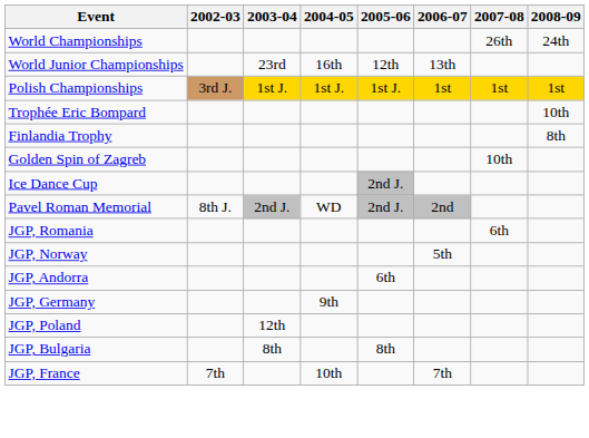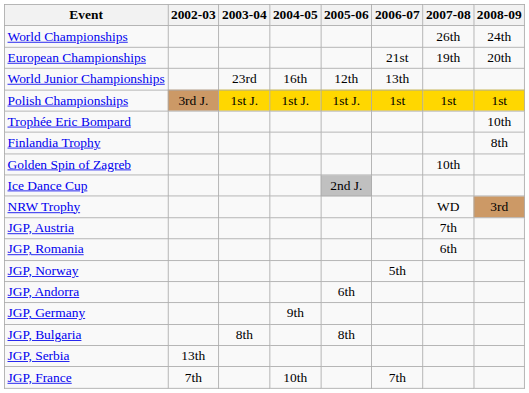+ row: European Championships | 21st | 19th | 20th
+ row: NRW Trophy | WD | 3rd
- row: Pavel Roman Memorial | 8th J. | 2nd J. | WD | 2nd J. | 2nd
+ row: JGP, Austria | 7th
- row: JGP, Poland | 12th
+ row: JGP, Serbia | 13th
